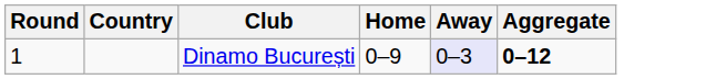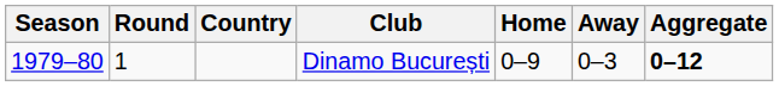+ column: Season | 1979–80
Dinamo București | Away: lavender background -> no background
